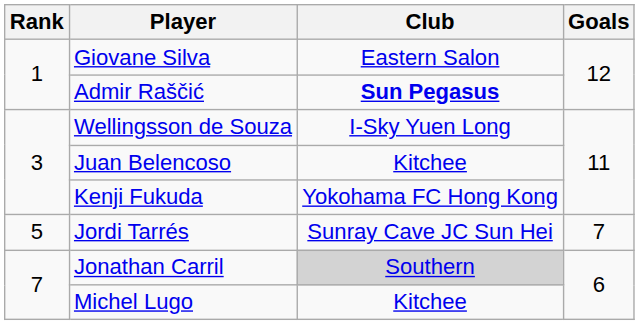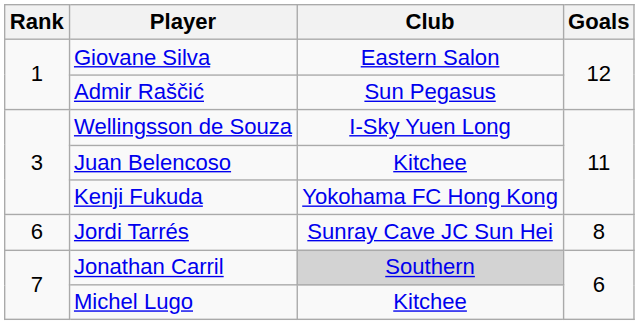Admir Raščić | Club: bold -> normal
Jordi Tarrés | Rank: 5 -> 6
Jordi Tarrés | Goals: 7 -> 8
